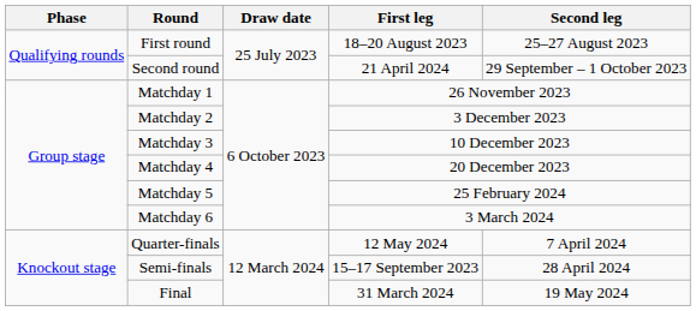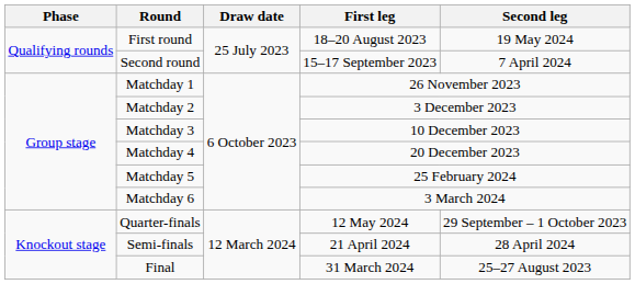First round | Second leg: 25–27 August 2023 -> 19 May 2024
Second round | First leg: 21 April 2024 -> 15–17 September 2023
Second round | Second leg: 29 September – 1 October 2023 -> 7 April 2024
Quarter-finals | Second leg: 7 April 2024 -> 29 September – 1 October 2023
Semi-finals | First leg: 15–17 September 2023 -> 21 April 2024
Final | Second leg: 19 May 2024 -> 25–27 August 2023
